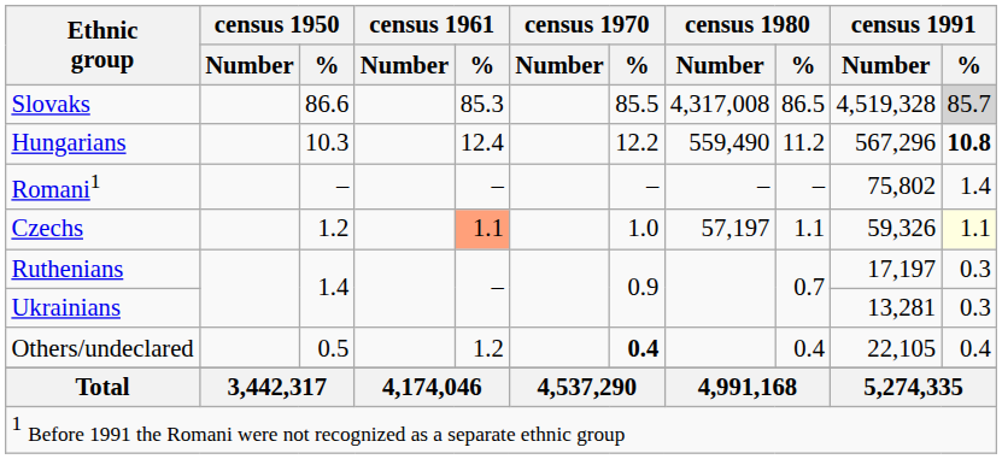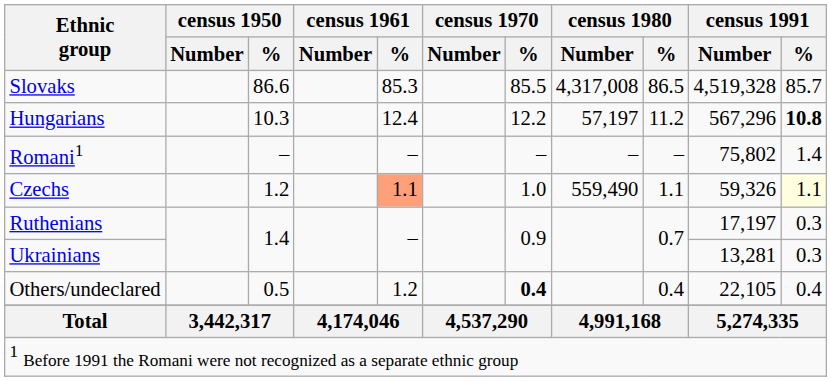Slovaks | census 1991 / %: lightgrey background -> no background
Hungarians | census 1980 / Number: 559,490 -> 57,197
Czechs | census 1980 / Number: 57,197 -> 559,490
